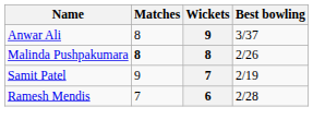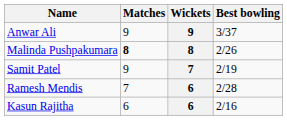Anwar Ali | Matches: 8 -> 9
+ row: Kasun Rajitha | 6 | 6 | 2/16
